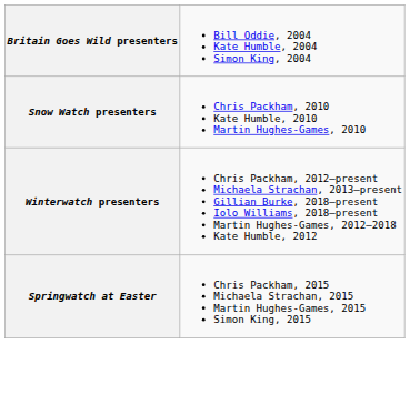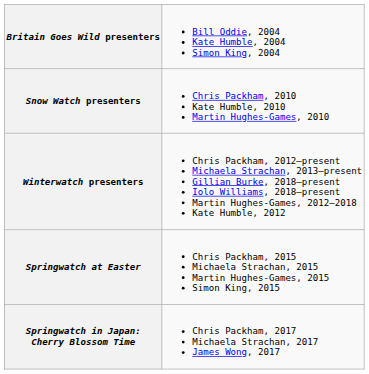+ row: Springwatch in Japan: Cherry Blossom Time | Chris Packham, 2017 Michaela Strachan, 2017 James Wong, 2017
